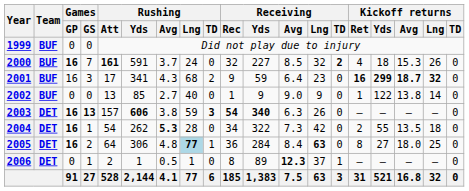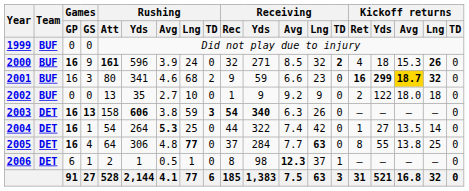2000 | Games / GS: 7 -> 9
2000 | Rushing / Yds: 591 -> 596
2000 | Rushing / Avg: 3.7 -> 3.9
2000 | Receiving / Yds: 227 -> 271
2000 | Kickoff returns / Lng: normal -> bold
2001 | Rushing / Att: 17 -> 80
2001 | Rushing / Avg: 4.3 -> 4.6
2001 | Receiving / Avg: 6.4 -> 6.6
2001 | Kickoff returns / Avg: no background -> gold background
2002 | Rushing / Yds: 85 -> 35
2002 | Rushing / Lng: 40 -> 10
2002 | Receiving / Avg: 9.0 -> 9.2
2002 | Kickoff returns / Ret: 1 -> 2
2002 | Kickoff returns / Avg: 13.8 -> 18.0
2002 | Kickoff returns / Lng: 14 -> 18
2003 | Rushing / Att: 157 -> 158
2004 | Rushing / Yds: 262 -> 264
2004 | Rushing / Lng: 28 -> 25
2004 | Receiving / Rec: 34 -> 44
2004 | Receiving / Avg: 7.3 -> 7.4
2004 | Kickoff returns / Ret: 2 -> 1
2004 | Kickoff returns / Yds: 55 -> 27
2004 | Kickoff returns / Lng: 18 -> 14
2005 | Games / GS: 2 -> 4
2005 | Rushing / Lng: lightblue background -> no background
2005 | Rushing / TD: 1 -> 0
2005 | Receiving / Rec: 36 -> 37
2005 | Receiving / Avg: 8.4 -> 7.7
2005 | Kickoff returns / Yds: 27 -> 55
2005 | Kickoff returns / Avg: 18.0 -> 13.8
2006 | Games / GP: 0 -> 6
2006 | Receiving / Yds: 89 -> 98
